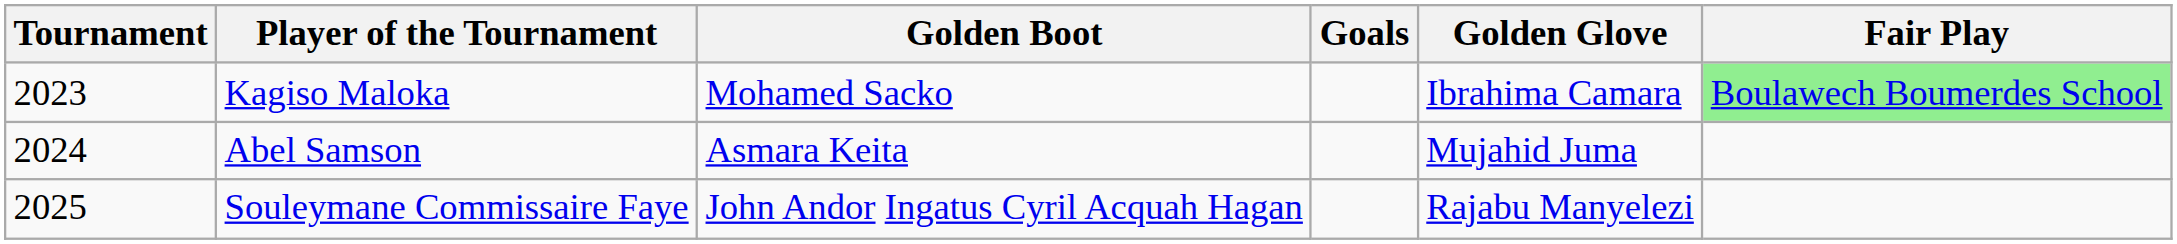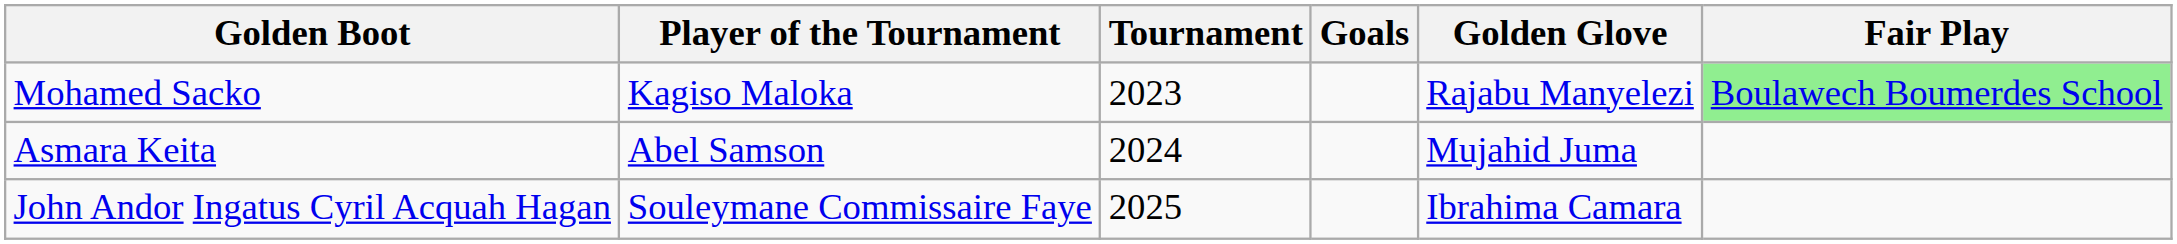columns swapped: Tournament <-> Golden Boot
Kagiso Maloka | Golden Glove: Ibrahima Camara -> Rajabu Manyelezi
Souleymane Commissaire Faye | Golden Glove: Rajabu Manyelezi -> Ibrahima Camara
